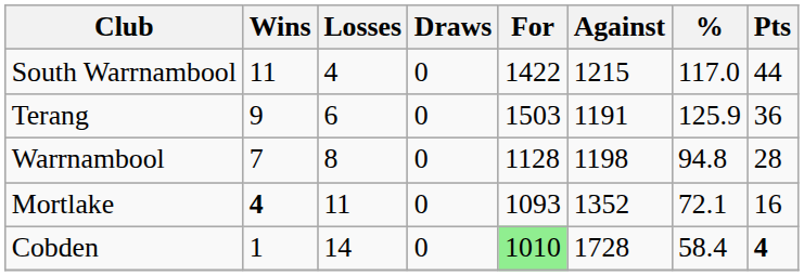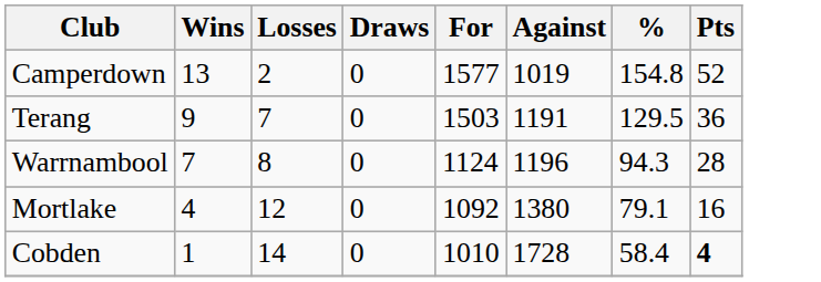+ row: Camperdown | 13 | 2 | 0 | 1577 | 1019 | 154.8 | 52
- row: South Warrnambool | 11 | 4 | 0 | 1422 | 1215 | 117.0 | 44
Terang | Losses: 6 -> 7
Terang | %: 125.9 -> 129.5
Warrnambool | For: 1128 -> 1124
Warrnambool | Against: 1198 -> 1196
Warrnambool | %: 94.8 -> 94.3
Mortlake | Wins: bold -> normal
Mortlake | Losses: 11 -> 12
Mortlake | For: 1093 -> 1092
Mortlake | Against: 1352 -> 1380
Mortlake | %: 72.1 -> 79.1
Cobden | For: lightgreen background -> no background
